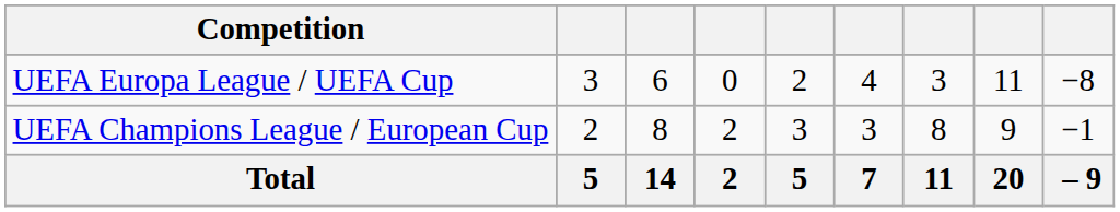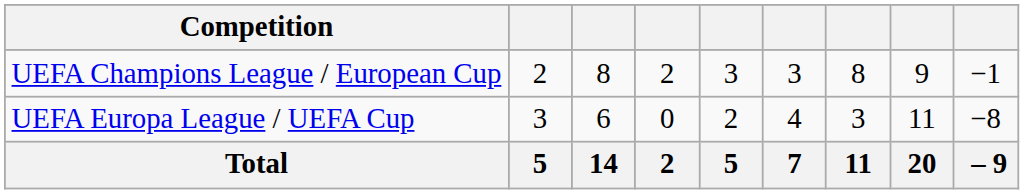rows swapped: UEFA Champions League / European Cup <-> UEFA Europa League / UEFA Cup
